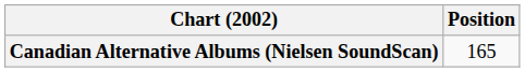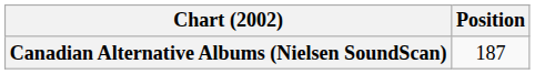Canadian Alternative Albums (Nielsen SoundScan) | Position: 165 -> 187
